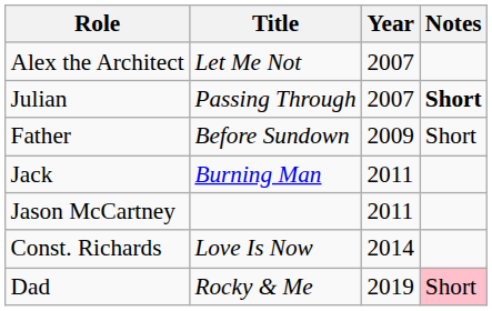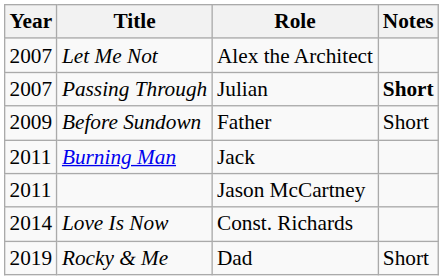columns swapped: Year <-> Role
Rocky & Me | Notes: pink background -> no background
